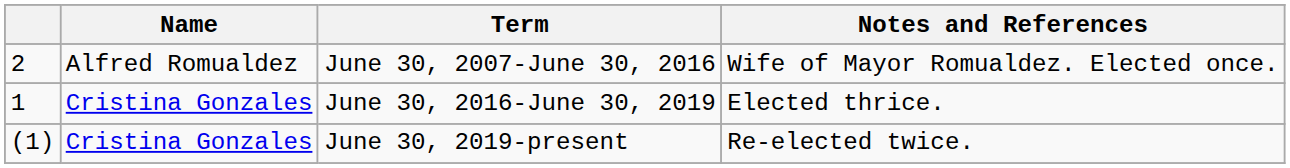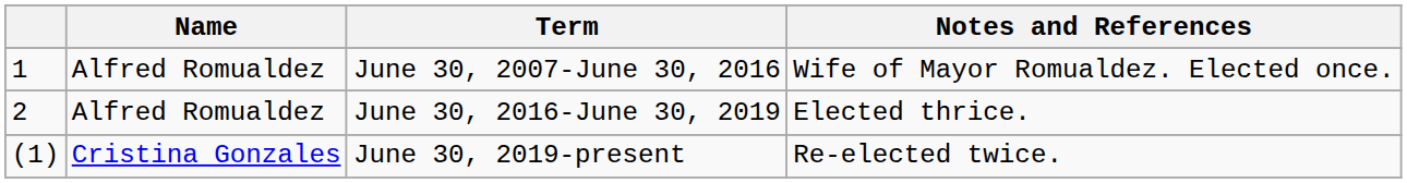June 30, 2007-June 30, 2016 | column 1: 2 -> 1
June 30, 2016-June 30, 2019 | column 1: 1 -> 2
June 30, 2016-June 30, 2019 | Name: Cristina Gonzales -> Alfred Romualdez
